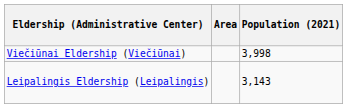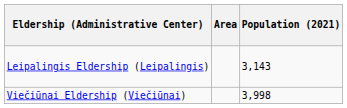rows swapped: Leipalingis Eldership (Leipalingis) <-> Viečiūnai Eldership (Viečiūnai)
